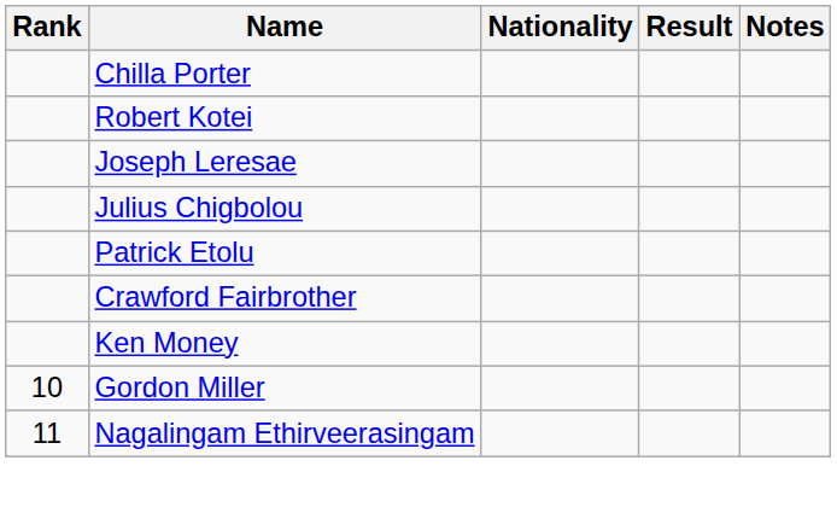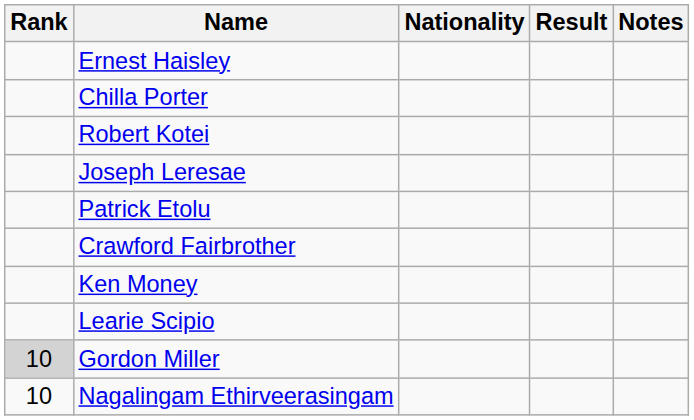+ row: Ernest Haisley
- row: Julius Chigbolou
+ row: Learie Scipio
Gordon Miller | Rank: no background -> lightgrey background
Nagalingam Ethirveerasingam | Rank: 11 -> 10
